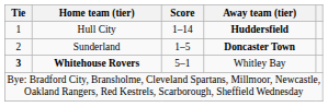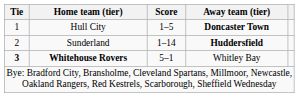Hull City | Score: 1–14 -> 1–5
Hull City | Away team (tier): Huddersfield -> Doncaster Town
Sunderland | Score: 1–5 -> 1–14
Sunderland | Away team (tier): Doncaster Town -> Huddersfield
